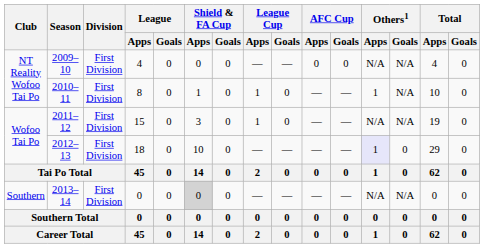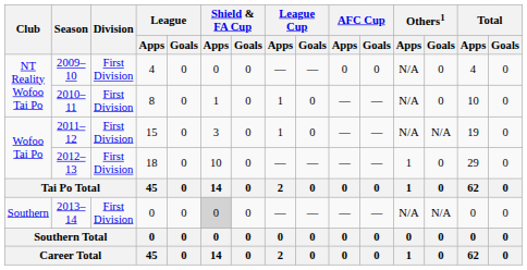2009–10 | Others1 / Goals: N/A -> 0
2010–11 | Others1 / Apps: 1 -> N/A
2010–11 | Others1 / Goals: N/A -> 0
2012–13 | Others1 / Apps: lavender background -> no background
